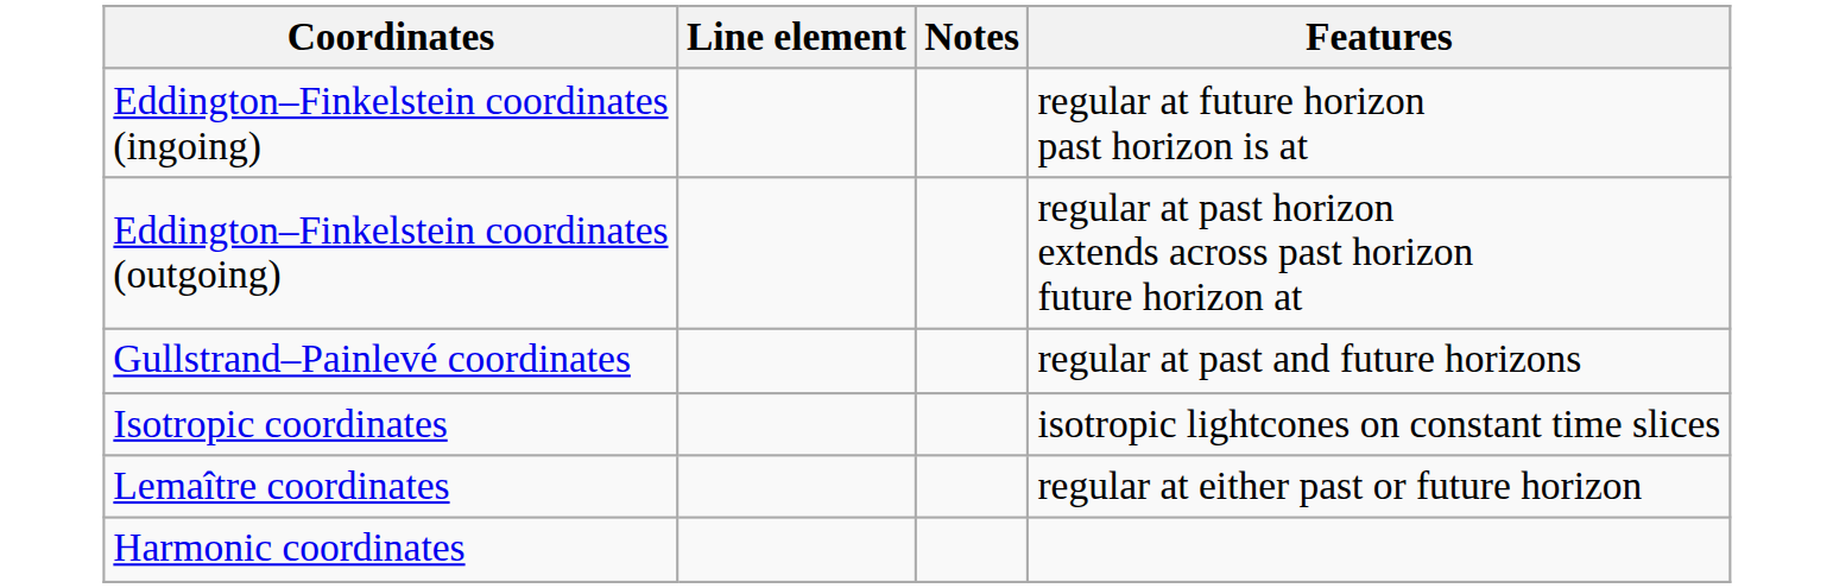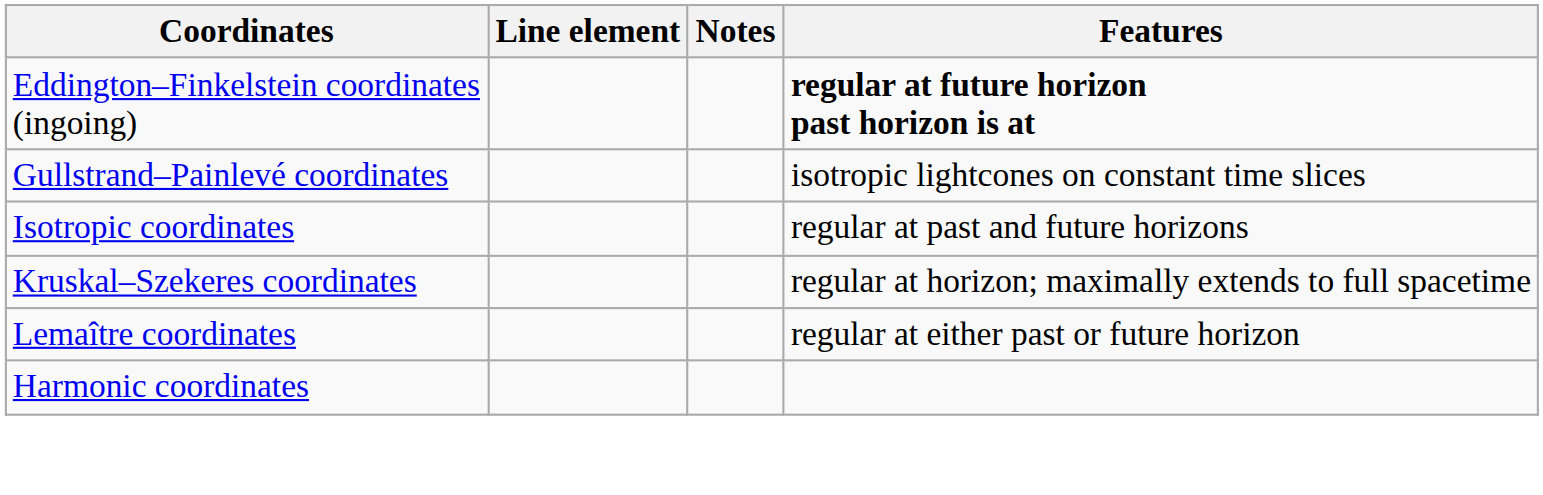Eddington–Finkelstein coordinates (ingoing) | Features: normal -> bold
- row: Eddington–Finkelstein coordinates (outgoing) | regular at past horizon extends across past horizon future horizon at
Gullstrand–Painlevé coordinates | Features: regular at past and future horizons -> isotropic lightcones on constant time slices
Isotropic coordinates | Features: isotropic lightcones on constant time slices -> regular at past and future horizons
+ row: Kruskal–Szekeres coordinates | regular at horizon; maximally extends to full spacetime
